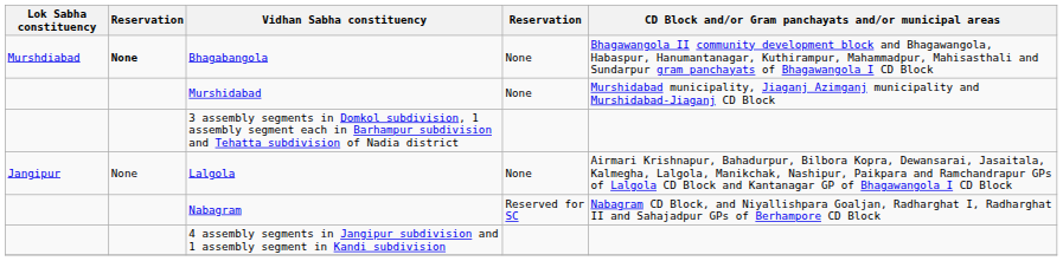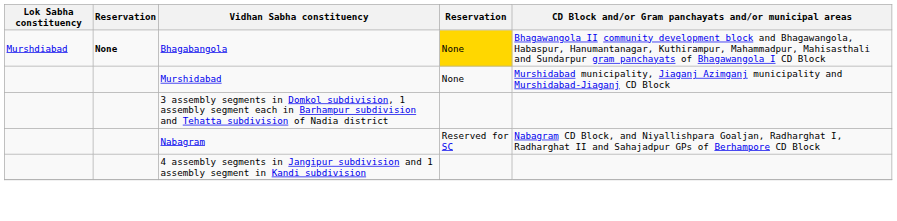Bhagabangola | column 4: no background -> gold background
- row: Jangipur | None | Lalgola | None | Airmari Krishnapur, Bahadurpur, Bilbora Kopra, Dewansarai, Jasaitala, Kalmegha, Lalgola, Manikchak, Nashipur, Paikpara and Ramchandrapur GPs of Lalgola CD Block and Kantanagar GP of Bhagawangola I CD Block
